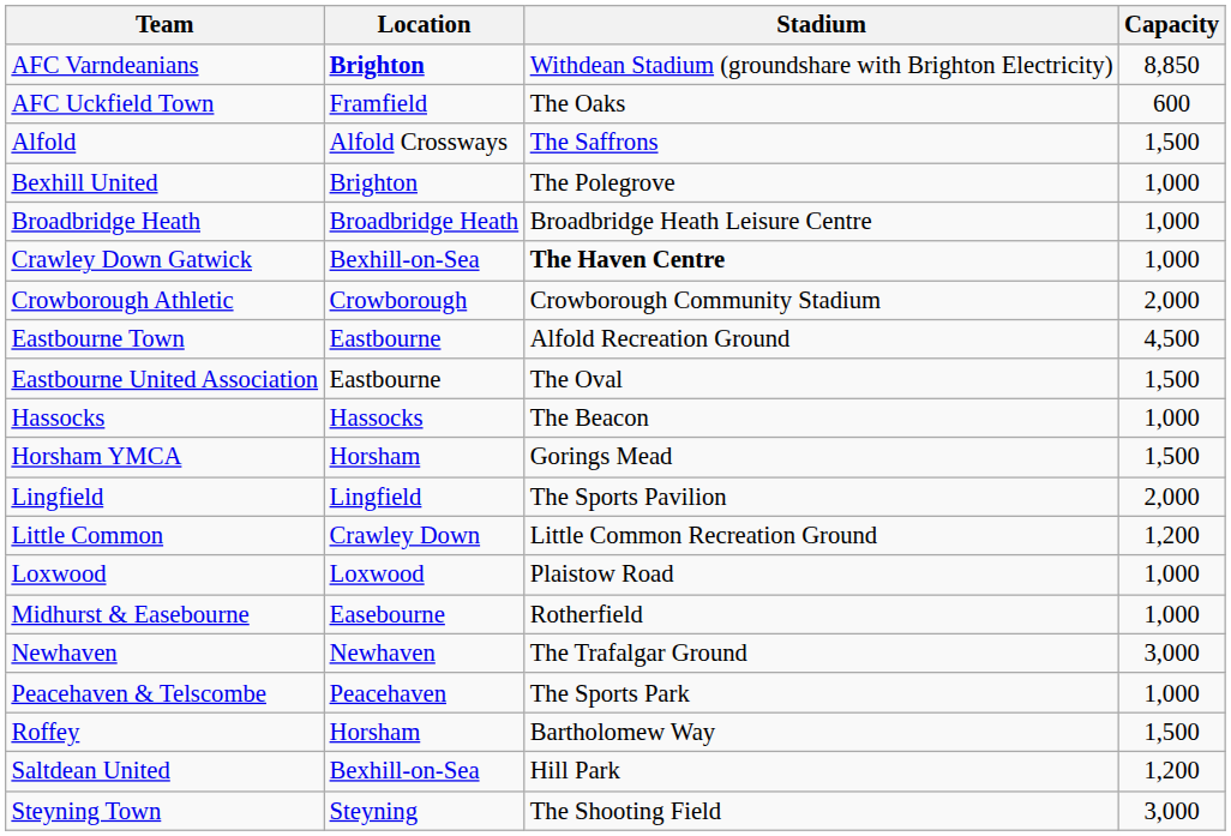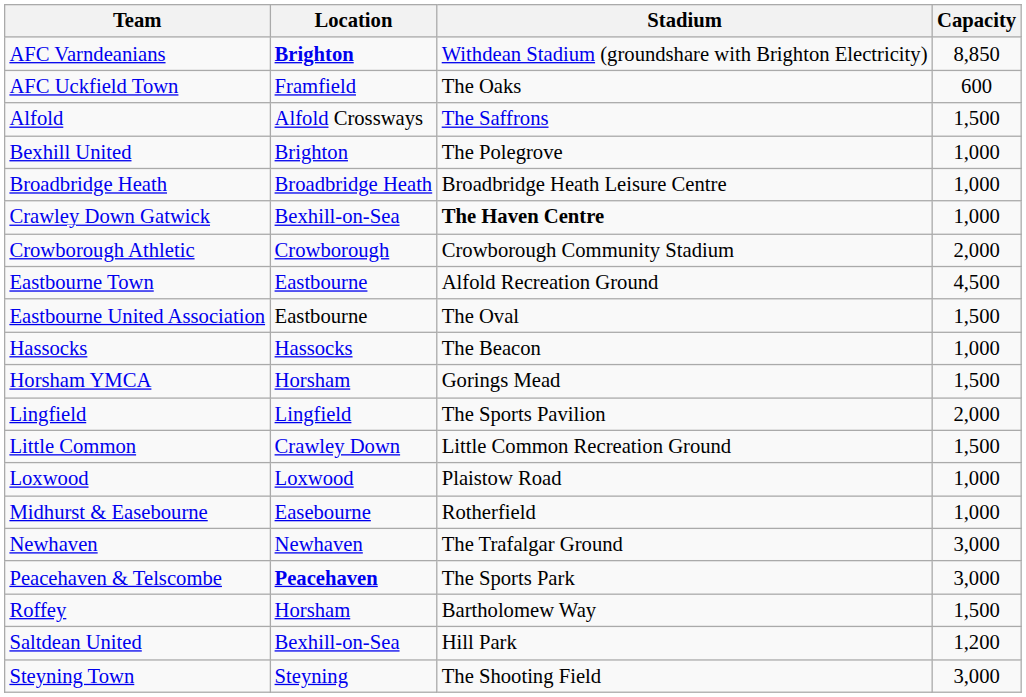Little Common | Capacity: 1,200 -> 1,500
Peacehaven & Telscombe | Location: normal -> bold
Peacehaven & Telscombe | Capacity: 1,000 -> 3,000
